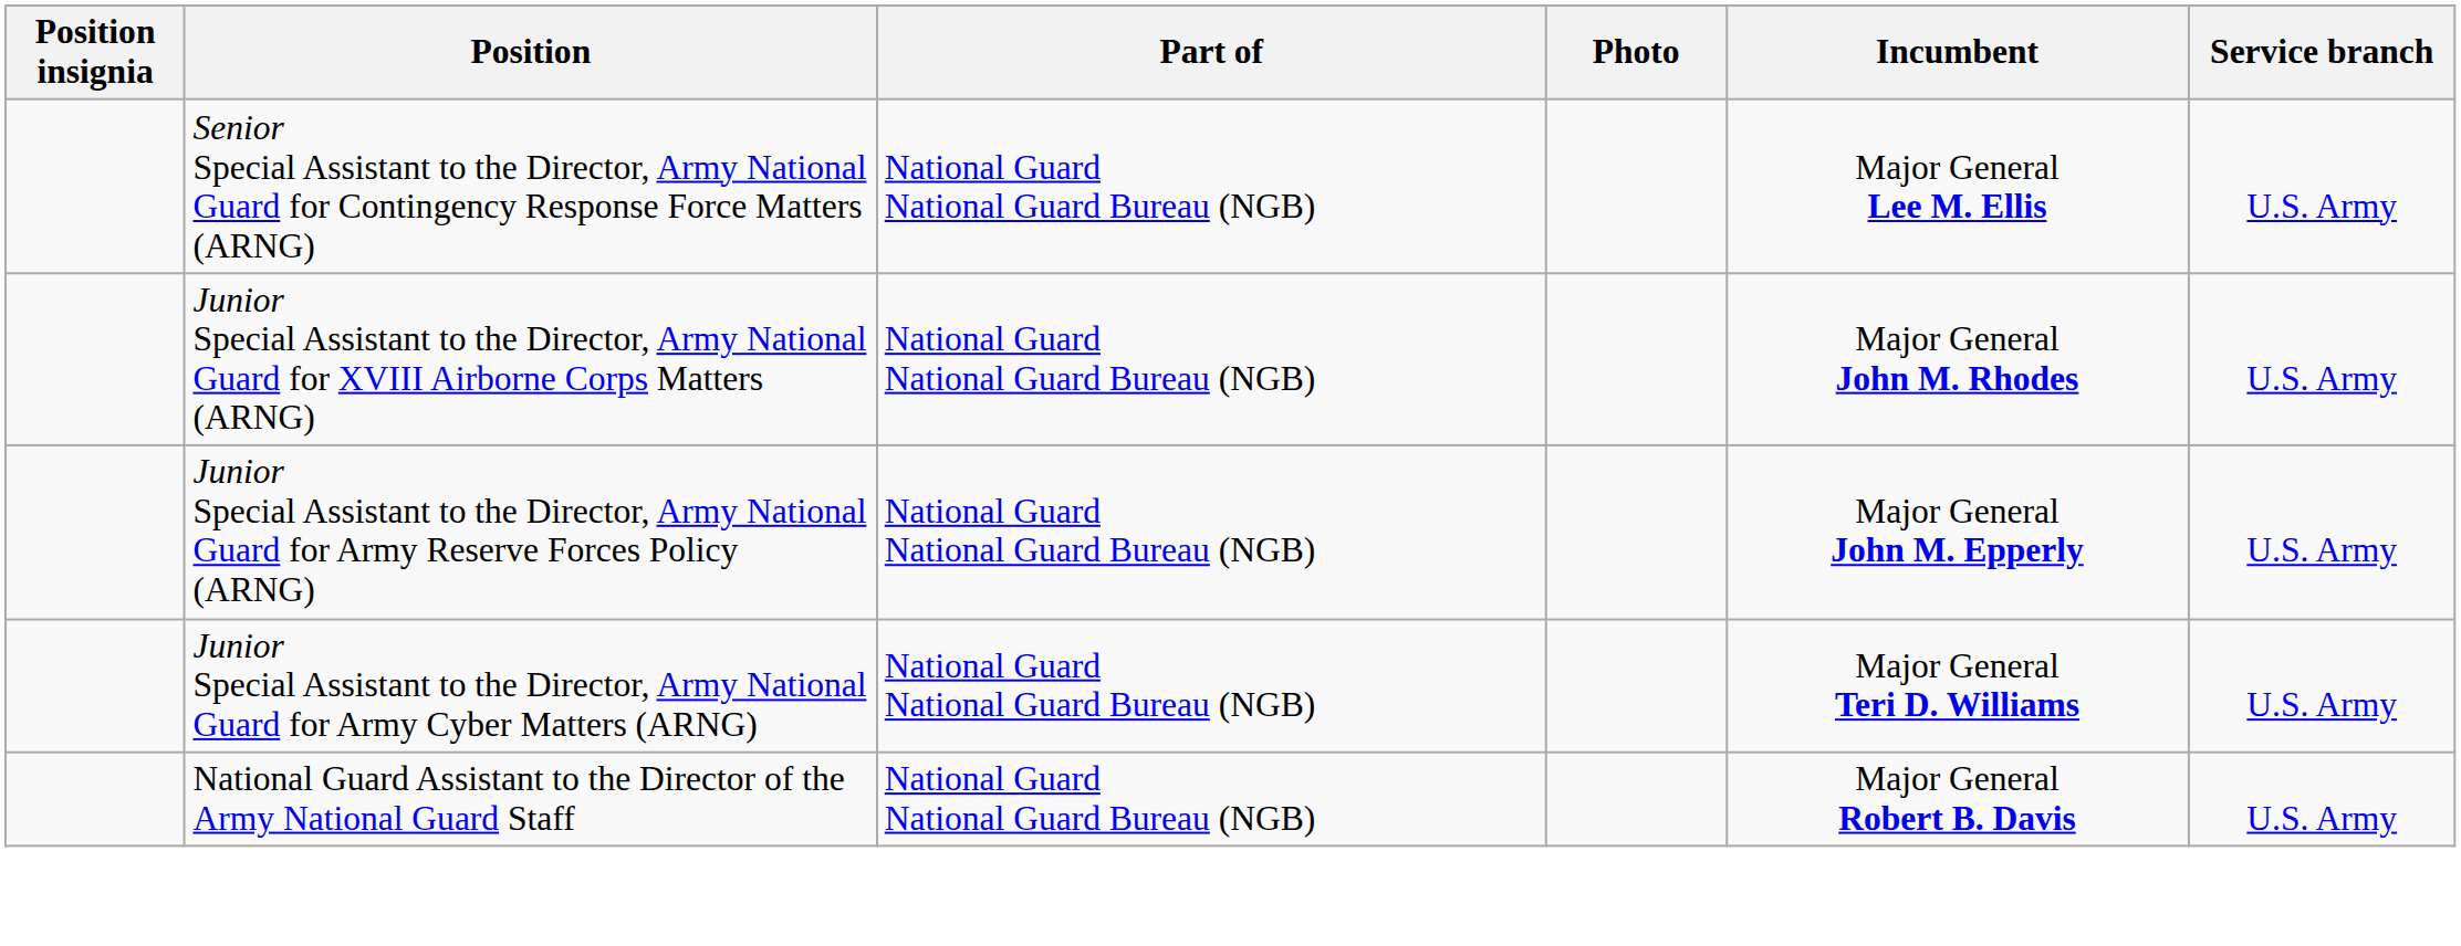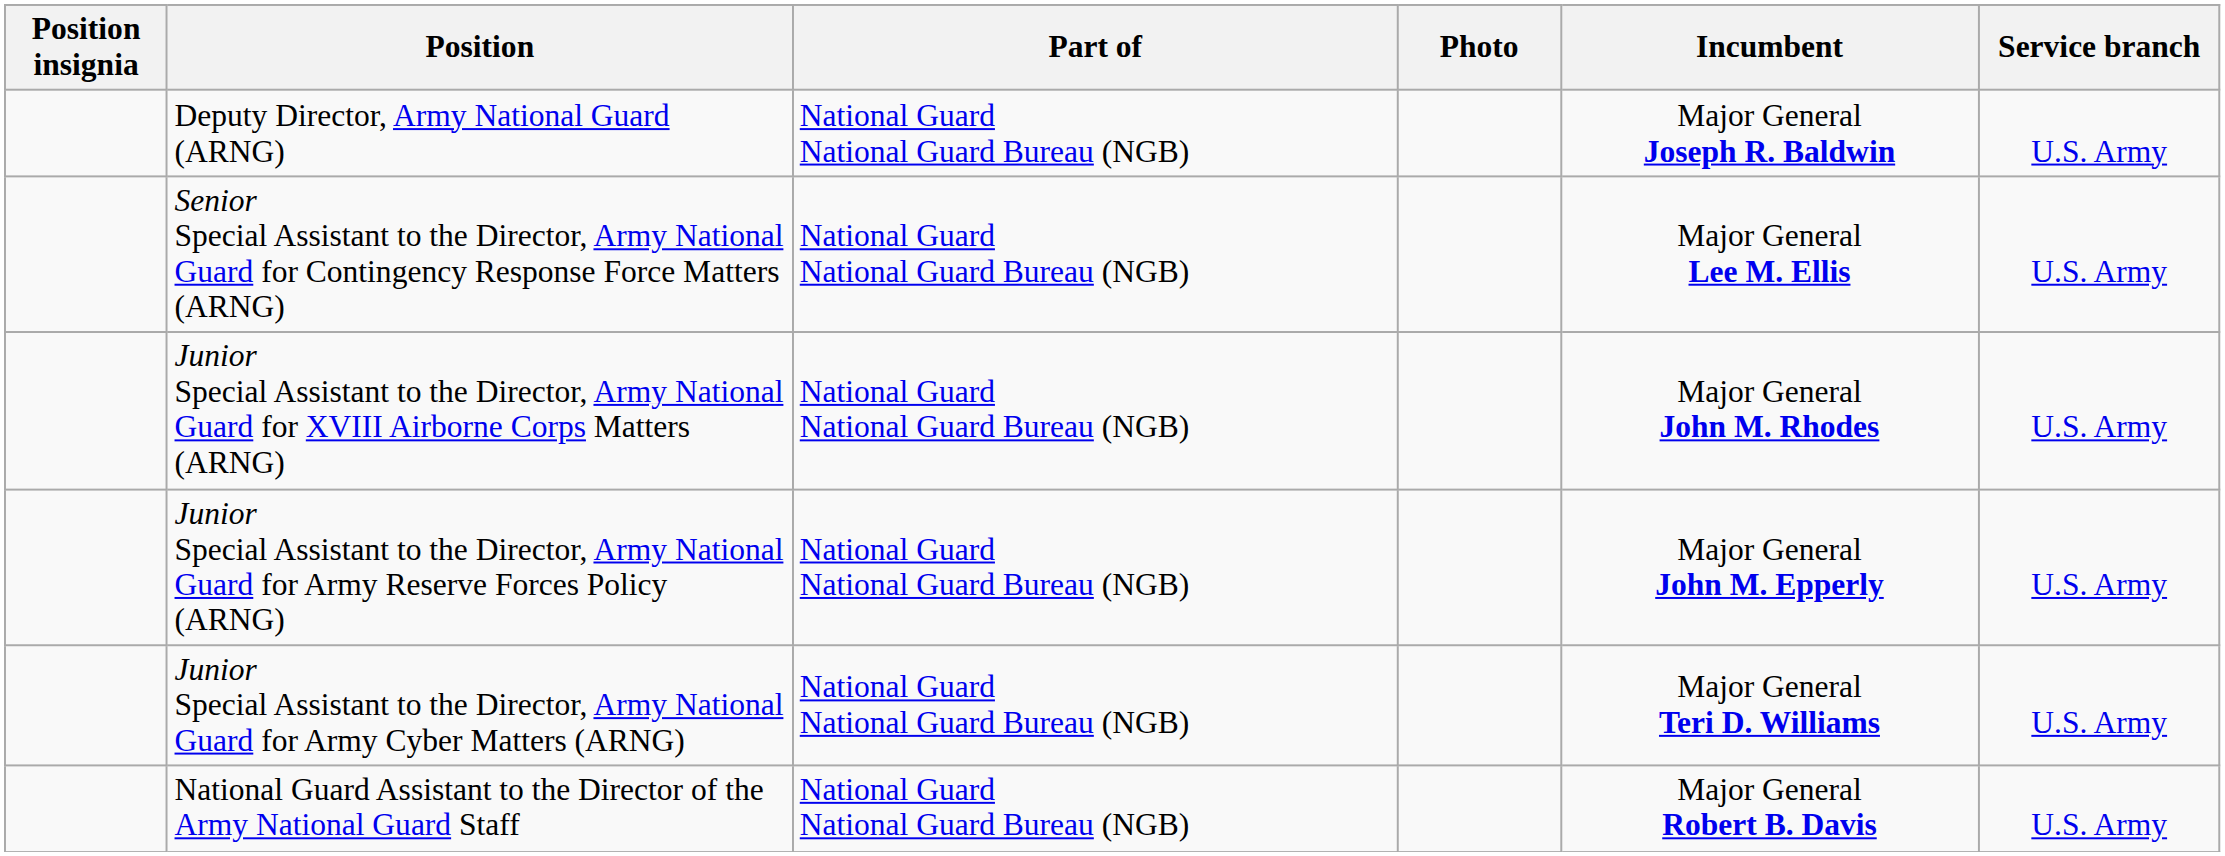+ row: Deputy Director, Army National Guard (ARNG) | National Guard National Guard Bureau (NGB) | Major General Joseph R. Baldwin | U.S. Army
